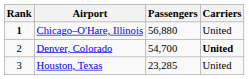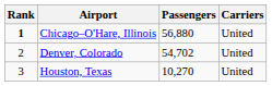Denver, Colorado | Passengers: 54,700 -> 54,702
Denver, Colorado | Carriers: bold -> normal
Houston, Texas | Passengers: 23,285 -> 10,270
